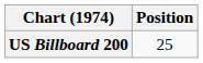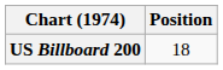US Billboard 200 | Position: 25 -> 18
